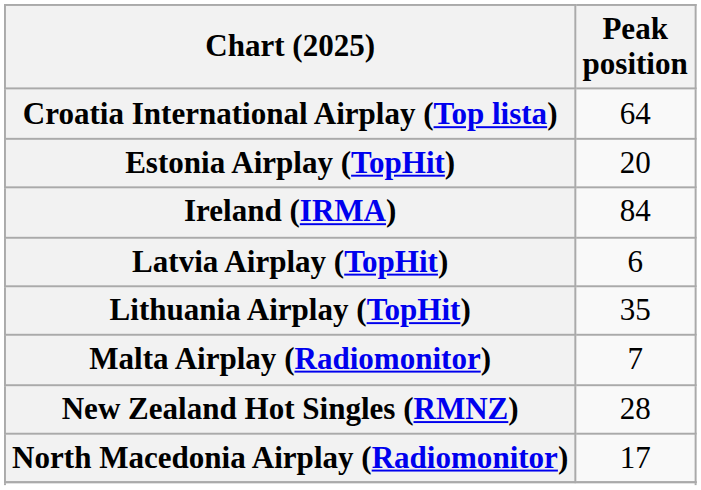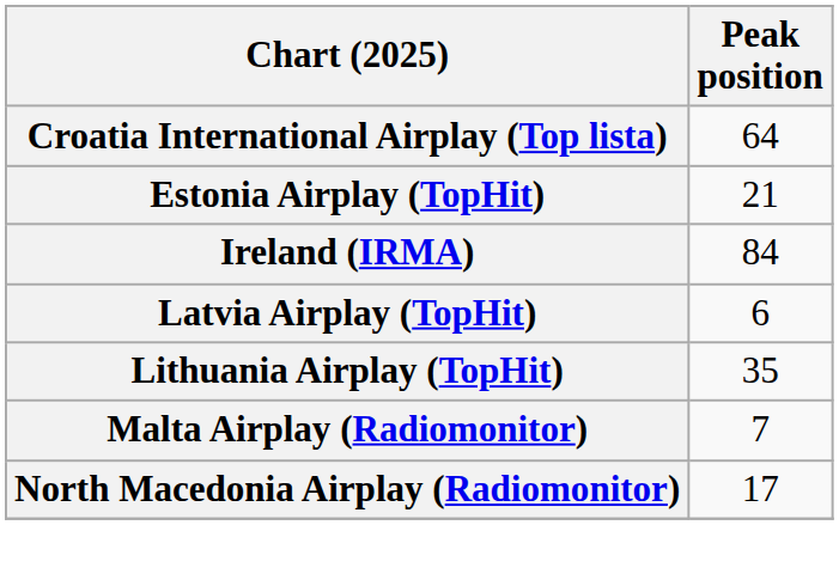Estonia Airplay (TopHit) | Peak position: 20 -> 21
- row: New Zealand Hot Singles (RMNZ) | 28
